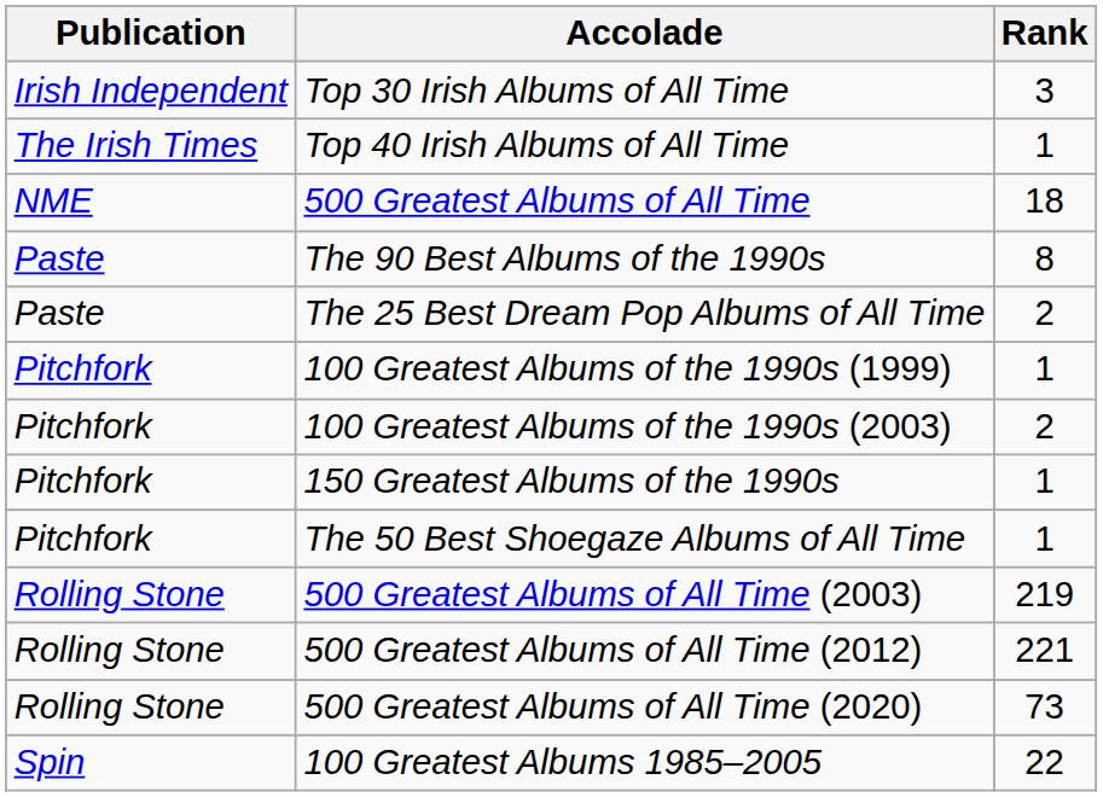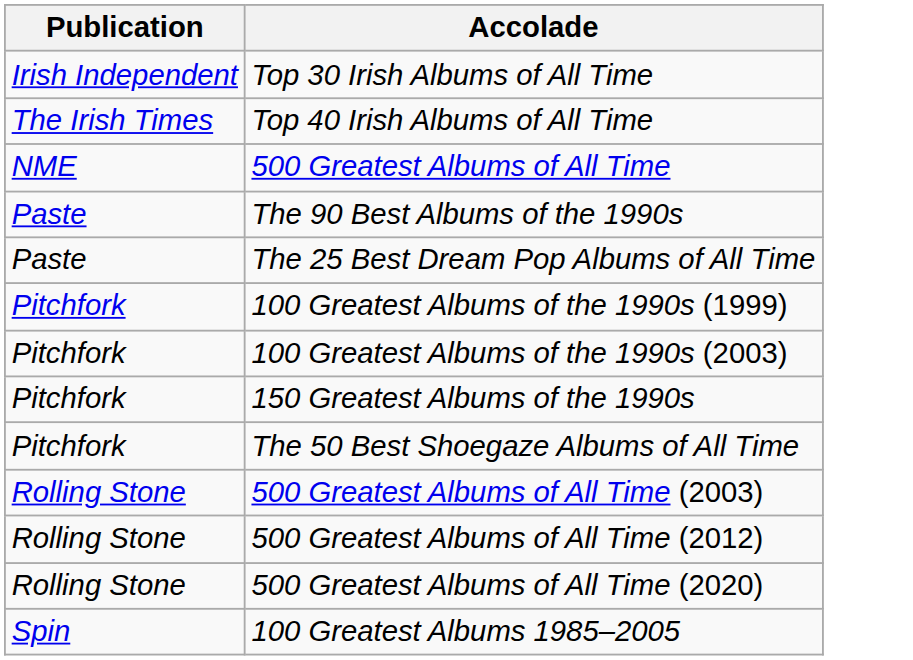- column: Rank | 3 | 1 | 18 | 8 | 2 | 1 | 2 | 1 | 1 | 219 | 221 | 73 | 22
